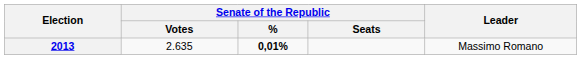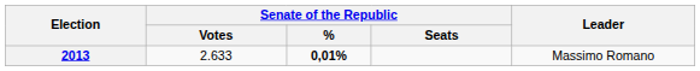2013 | Senate of the Republic / Votes: 2.635 -> 2.633
